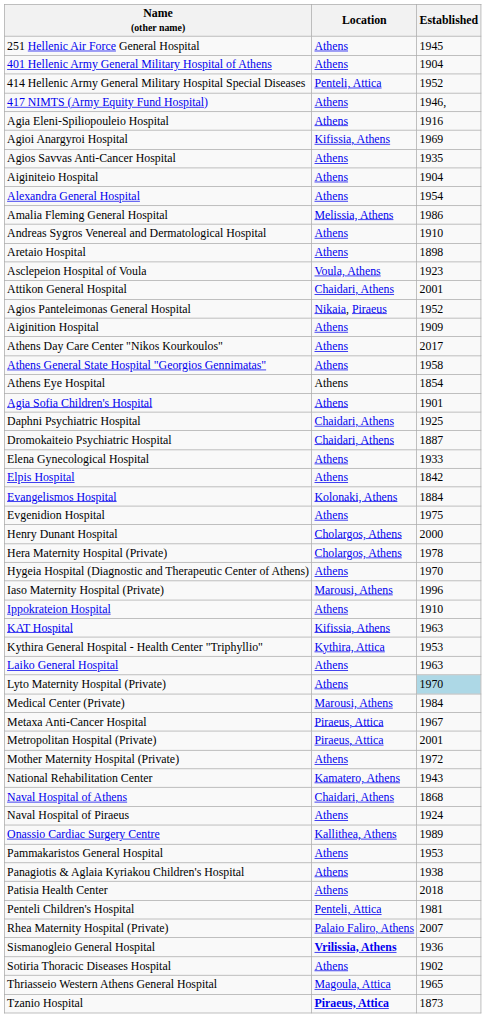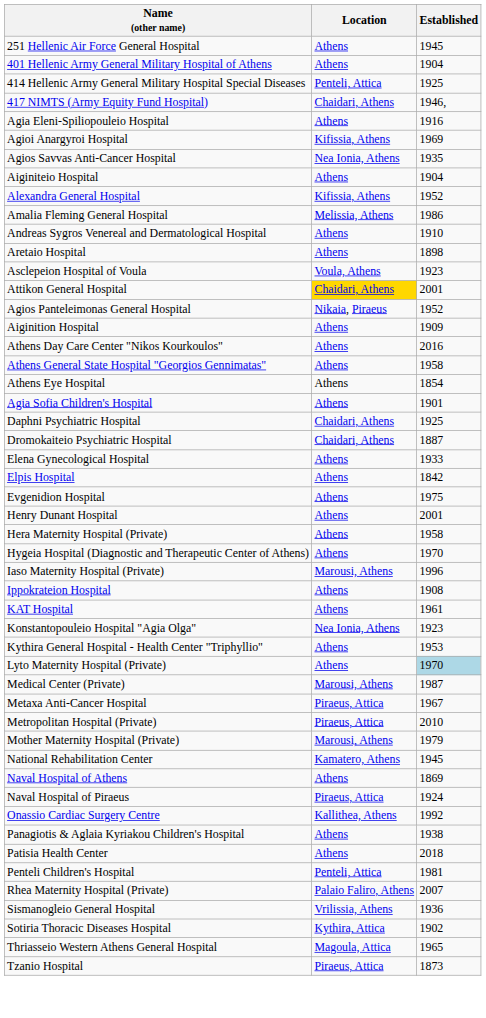414 Hellenic Army General Military Hospital Special Diseases | Established: 1952 -> 1925
417 NIMTS (Army Equity Fund Hospital) | Location: Athens -> Chaidari, Athens
Agios Savvas Anti-Cancer Hospital | Location: Athens -> Nea Ionia, Athens
Alexandra General Hospital | Location: Athens -> Kifissia, Athens
Alexandra General Hospital | Established: 1954 -> 1952
Attikon General Hospital | Location: no background -> gold background
Athens Day Care Center "Nikos Kourkoulos" | Established: 2017 -> 2016
- row: Evangelismos Hospital | Kolonaki, Athens | 1884
Henry Dunant Hospital | Location: Cholargos, Athens -> Athens
Henry Dunant Hospital | Established: 2000 -> 2001
Hera Maternity Hospital (Private) | Location: Cholargos, Athens -> Athens
Hera Maternity Hospital (Private) | Established: 1978 -> 1958
Ippokrateion Hospital | Established: 1910 -> 1908
KAT Hospital | Location: Kifissia, Athens -> Athens
KAT Hospital | Established: 1963 -> 1961
+ row: Konstantopouleio Hospital "Agia Olga" | Nea Ionia, Athens | 1923
Kythira General Hospital - Health Center "Triphyllio" | Location: Kythira, Attica -> Athens
- row: Laiko General Hospital | Athens | 1963
Medical Center (Private) | Established: 1984 -> 1987
Metropolitan Hospital (Private) | Established: 2001 -> 2010
Mother Maternity Hospital (Private) | Location: Athens -> Marousi, Athens
Mother Maternity Hospital (Private) | Established: 1972 -> 1979
National Rehabilitation Center | Established: 1943 -> 1945
Naval Hospital of Athens | Location: Chaidari, Athens -> Athens
Naval Hospital of Athens | Established: 1868 -> 1869
Naval Hospital of Piraeus | Location: Athens -> Piraeus, Attica
Onassio Cardiac Surgery Centre | Established: 1989 -> 1992
- row: Pammakaristos General Hospital | Athens | 1953
Sismanogleio General Hospital | Location: bold -> normal
Sotiria Thoracic Diseases Hospital | Location: Athens -> Kythira, Attica
Tzanio Hospital | Location: bold -> normal
